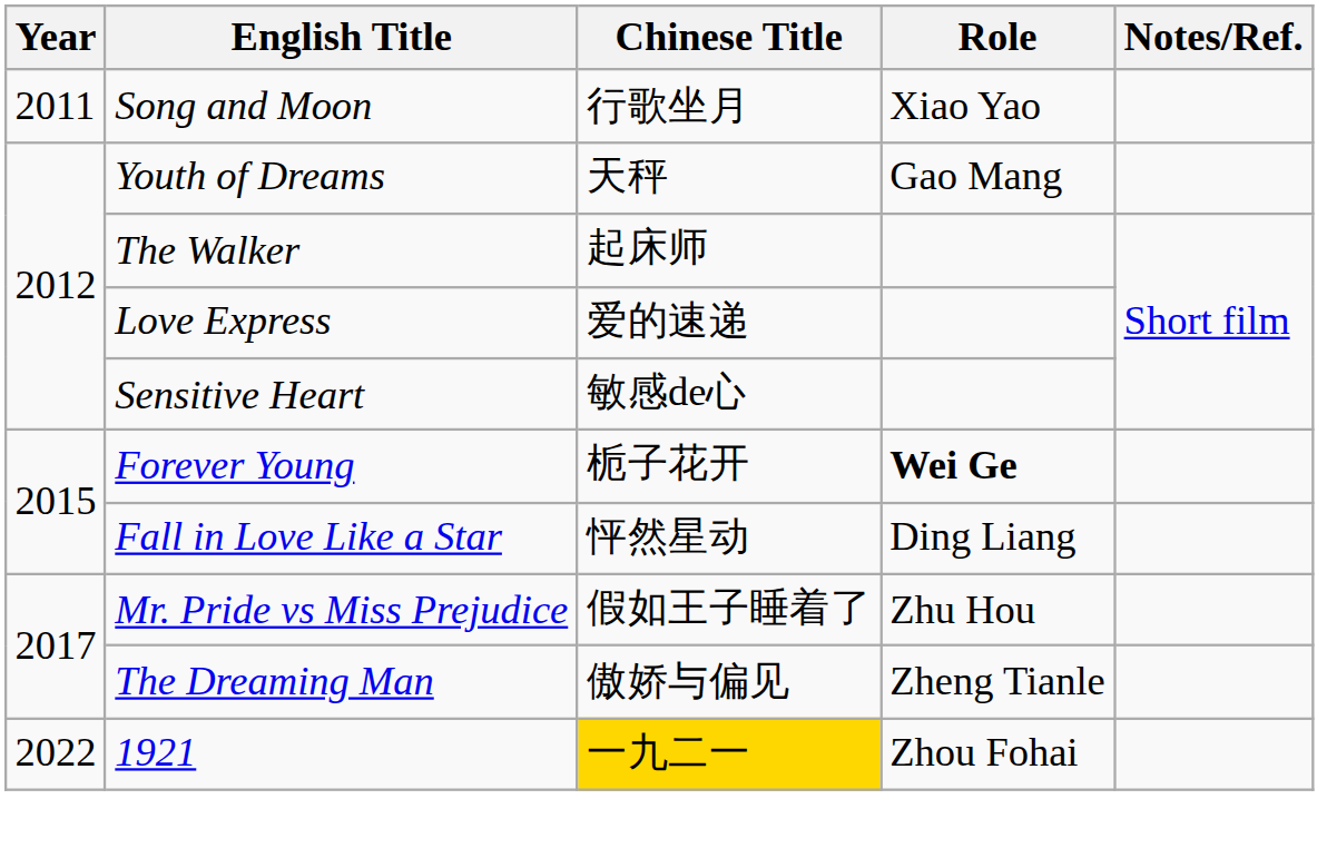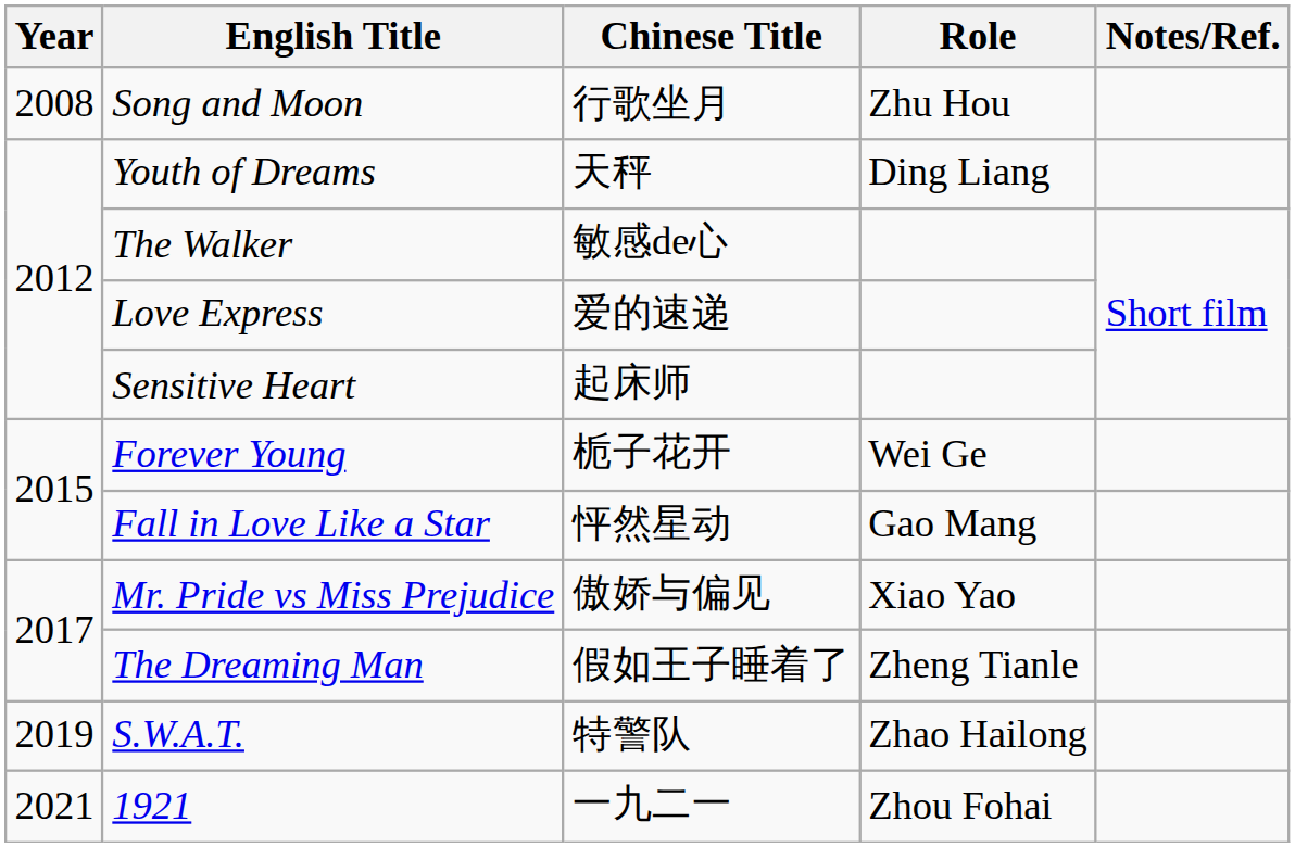Song and Moon | Year: 2011 -> 2008
Song and Moon | Role: Xiao Yao -> Zhu Hou
Youth of Dreams | Role: Gao Mang -> Ding Liang
The Walker | Chinese Title: 起床师 -> 敏感de心
Sensitive Heart | Chinese Title: 敏感de心 -> 起床师
Forever Young | Role: bold -> normal
Fall in Love Like a Star | Role: Ding Liang -> Gao Mang
Mr. Pride vs Miss Prejudice | Chinese Title: 假如王子睡着了 -> 傲娇与偏见
Mr. Pride vs Miss Prejudice | Role: Zhu Hou -> Xiao Yao
The Dreaming Man | Chinese Title: 傲娇与偏见 -> 假如王子睡着了
+ row: 2019 | S.W.A.T. | 特警队 | Zhao Hailong
1921 | Year: 2022 -> 2021
1921 | Chinese Title: gold background -> no background
